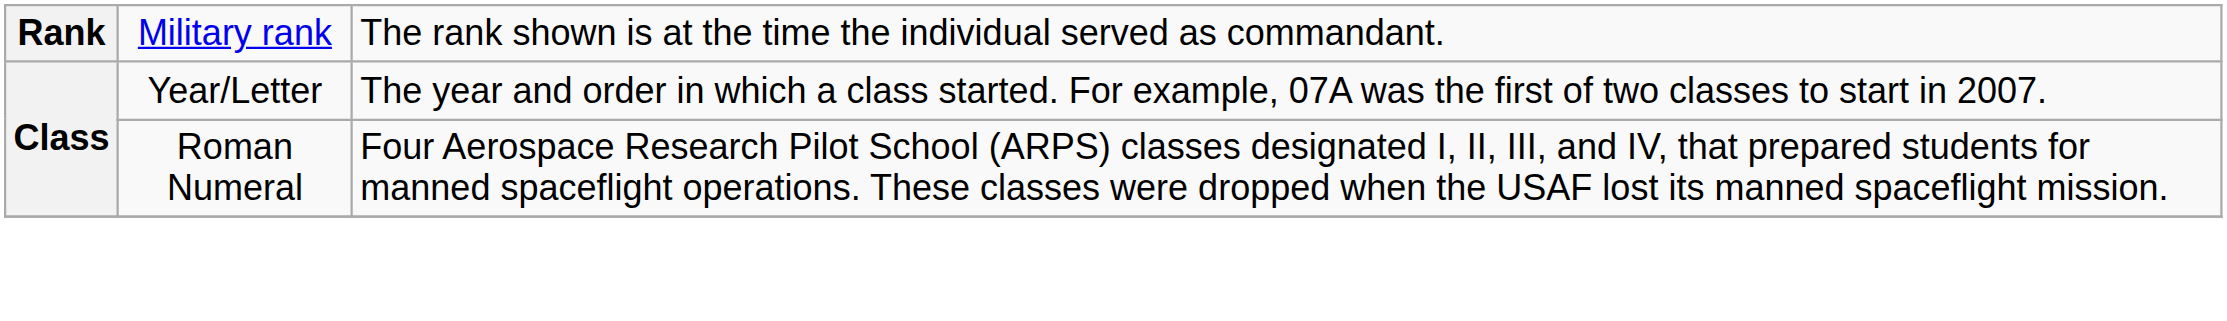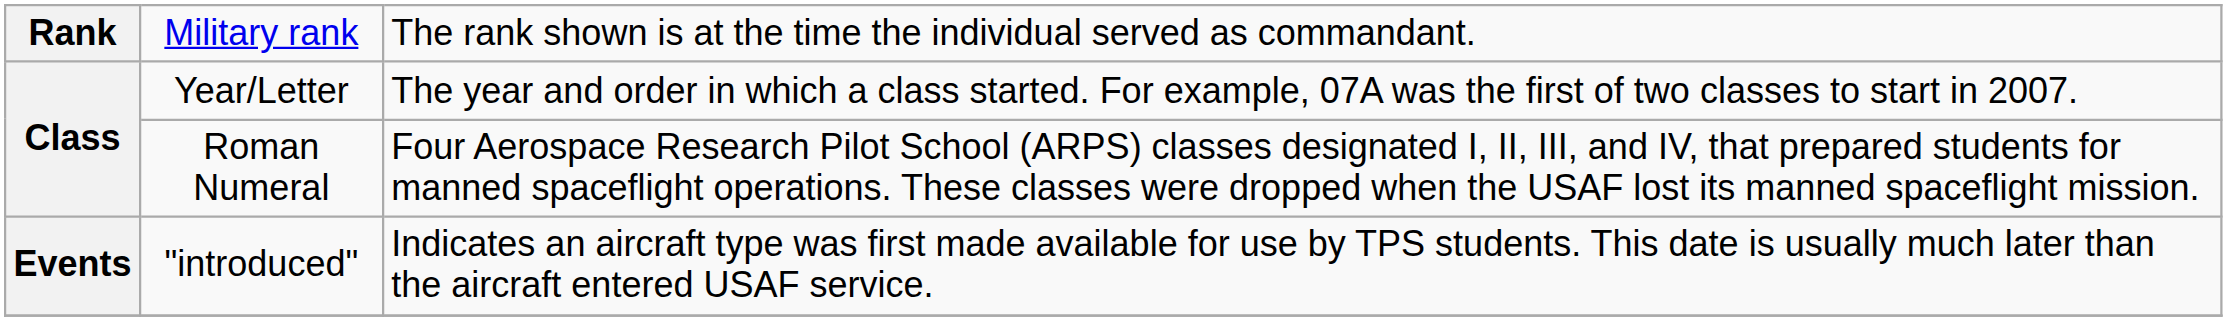+ row: Events | "introduced" | Indicates an aircraft type was first made available for use by TPS students. This date is usually much later than the aircraft entered USAF service.
